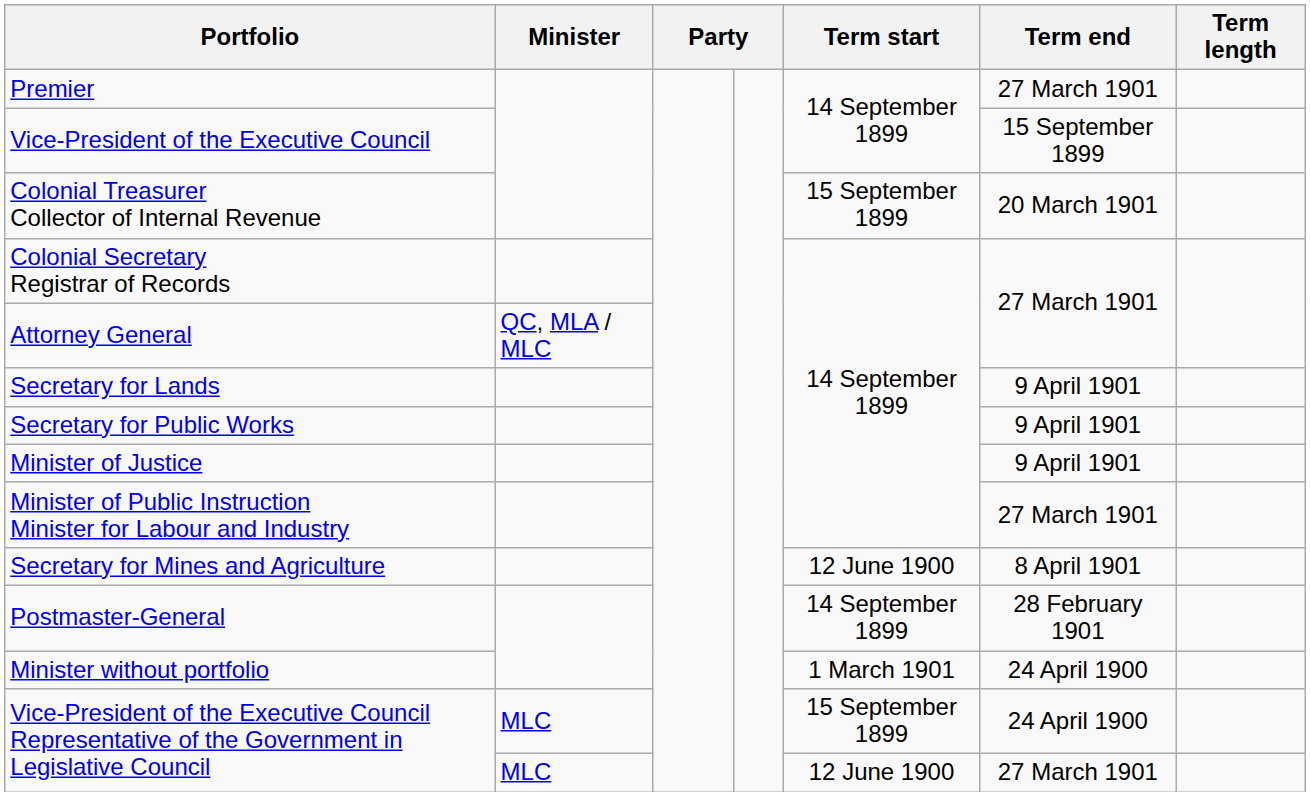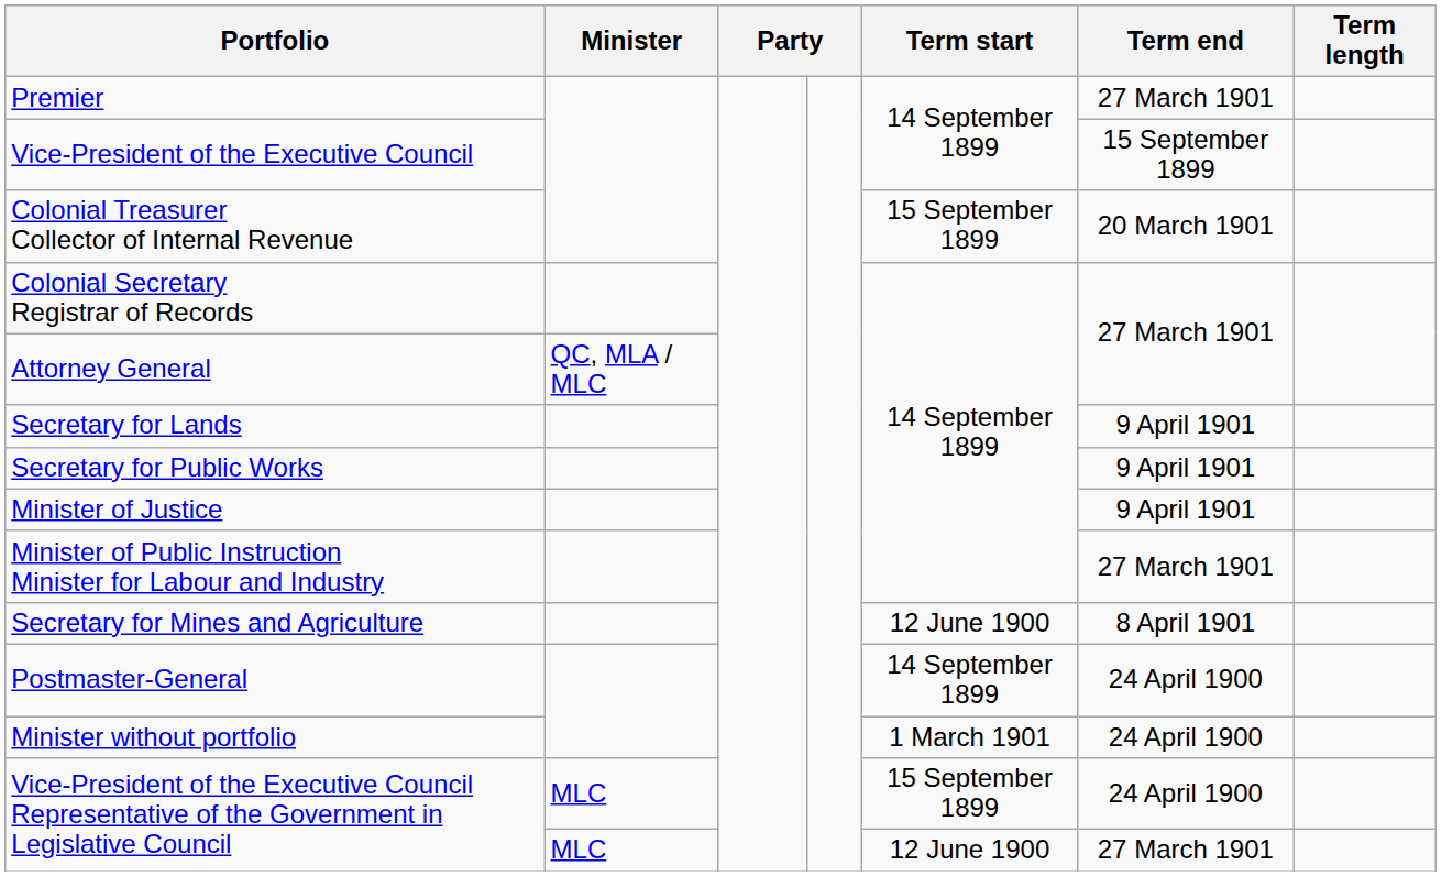Postmaster-General | Term end: 28 February 1901 -> 24 April 1900
